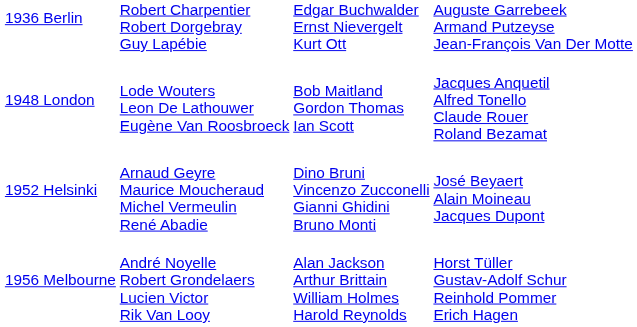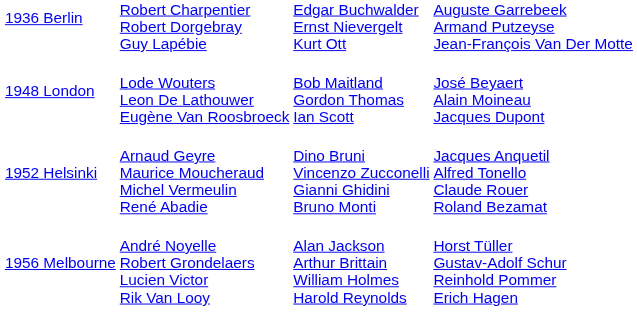1948 London | column 4: Jacques Anquetil Alfred Tonello Claude Rouer Roland Bezamat -> José Beyaert Alain Moineau Jacques Dupont
1952 Helsinki | column 4: José Beyaert Alain Moineau Jacques Dupont -> Jacques Anquetil Alfred Tonello Claude Rouer Roland Bezamat
